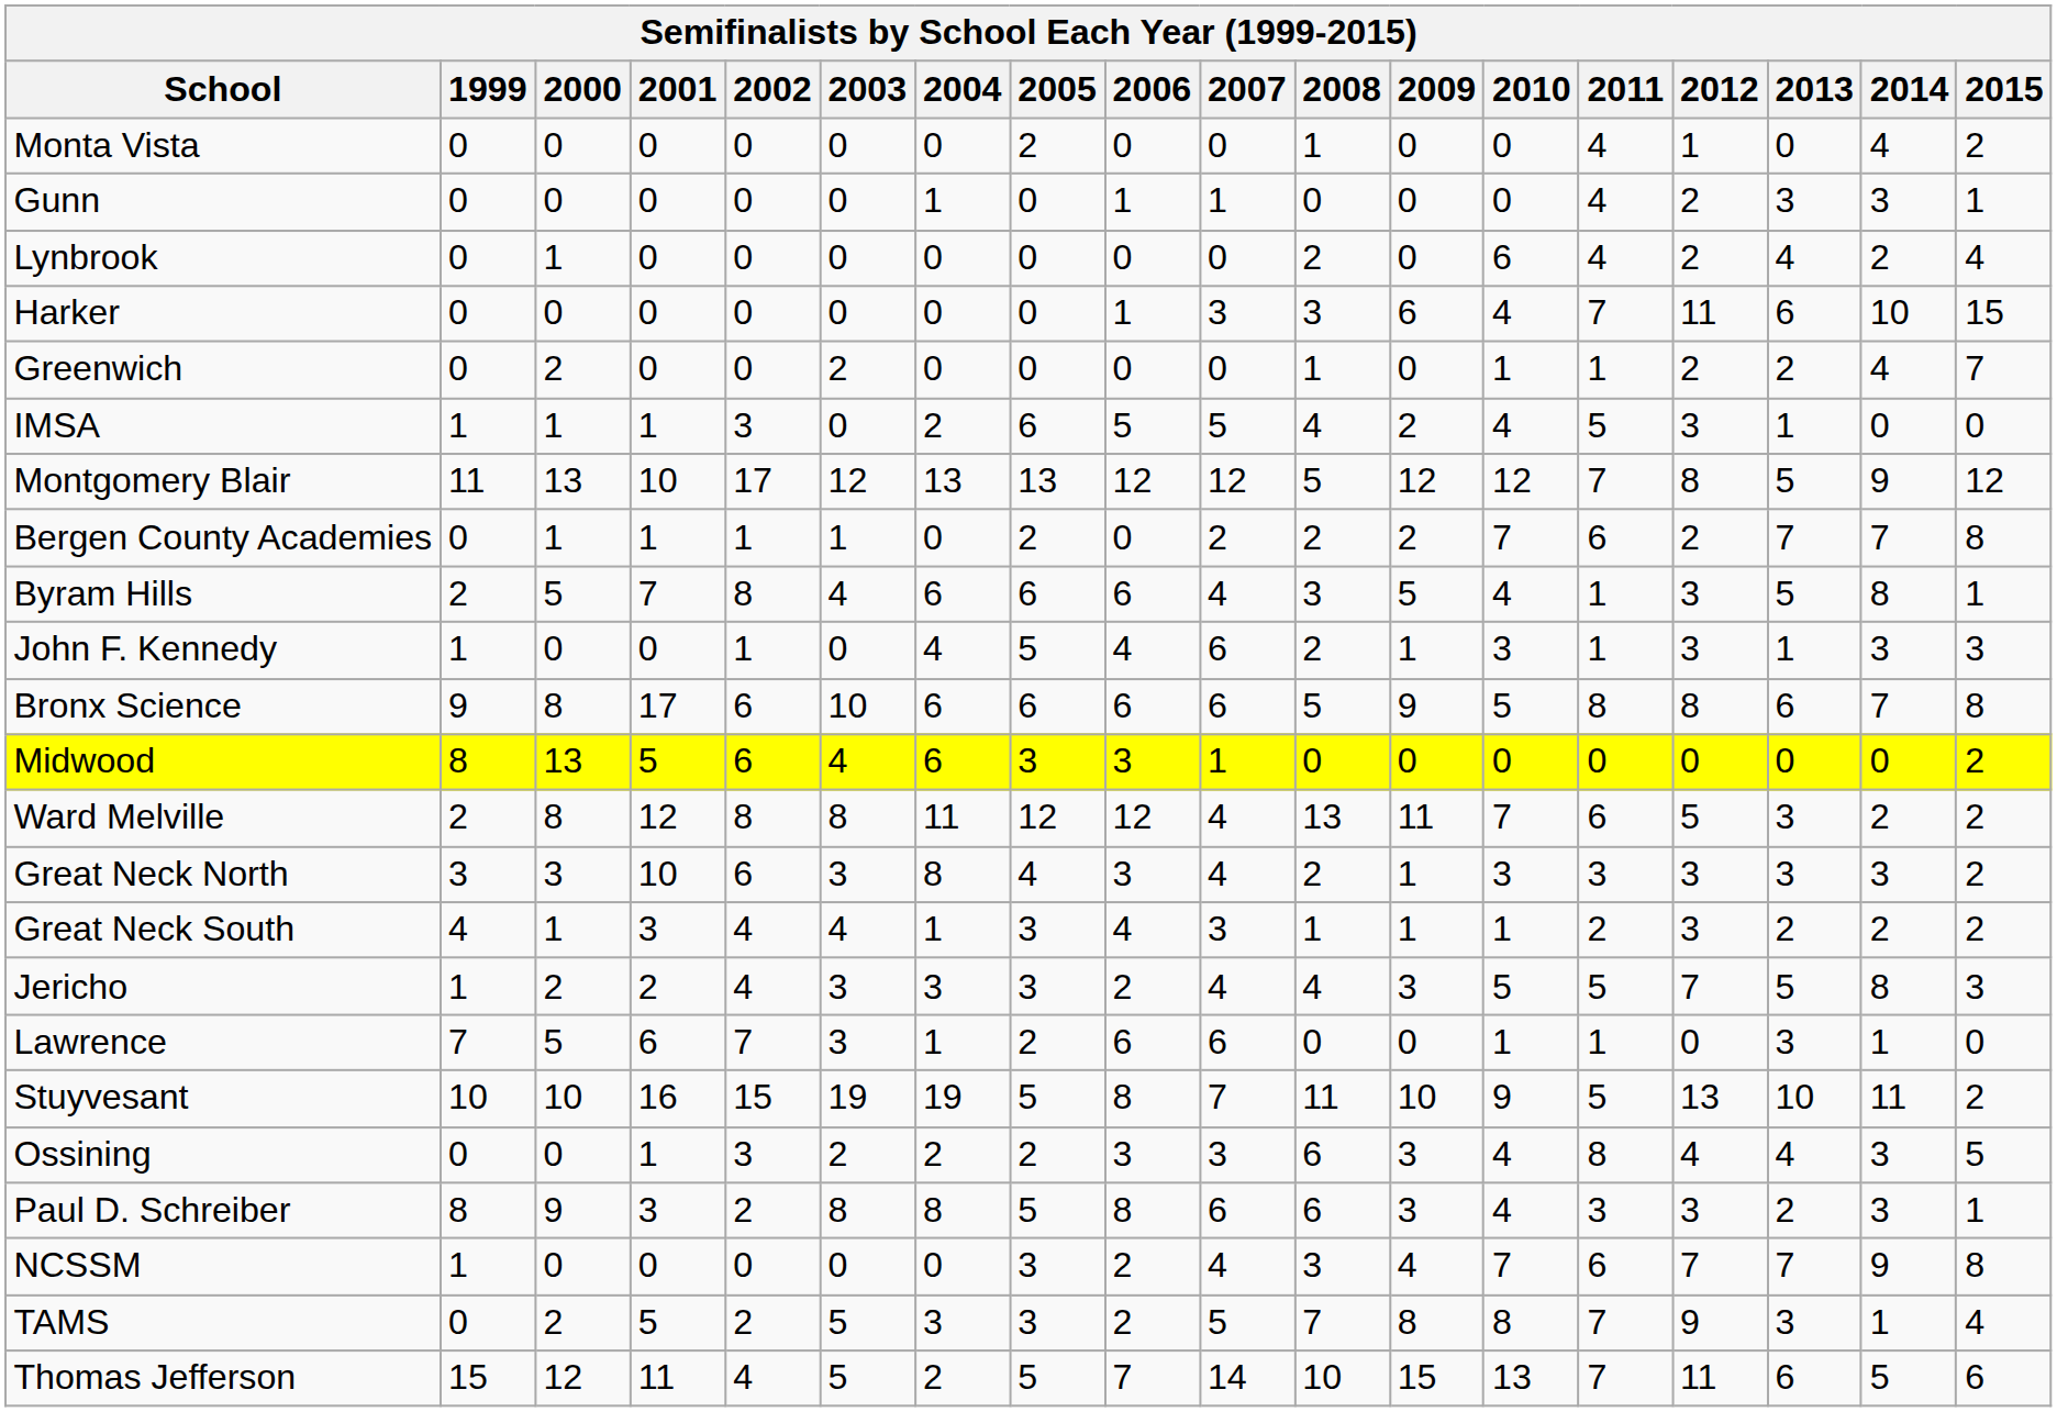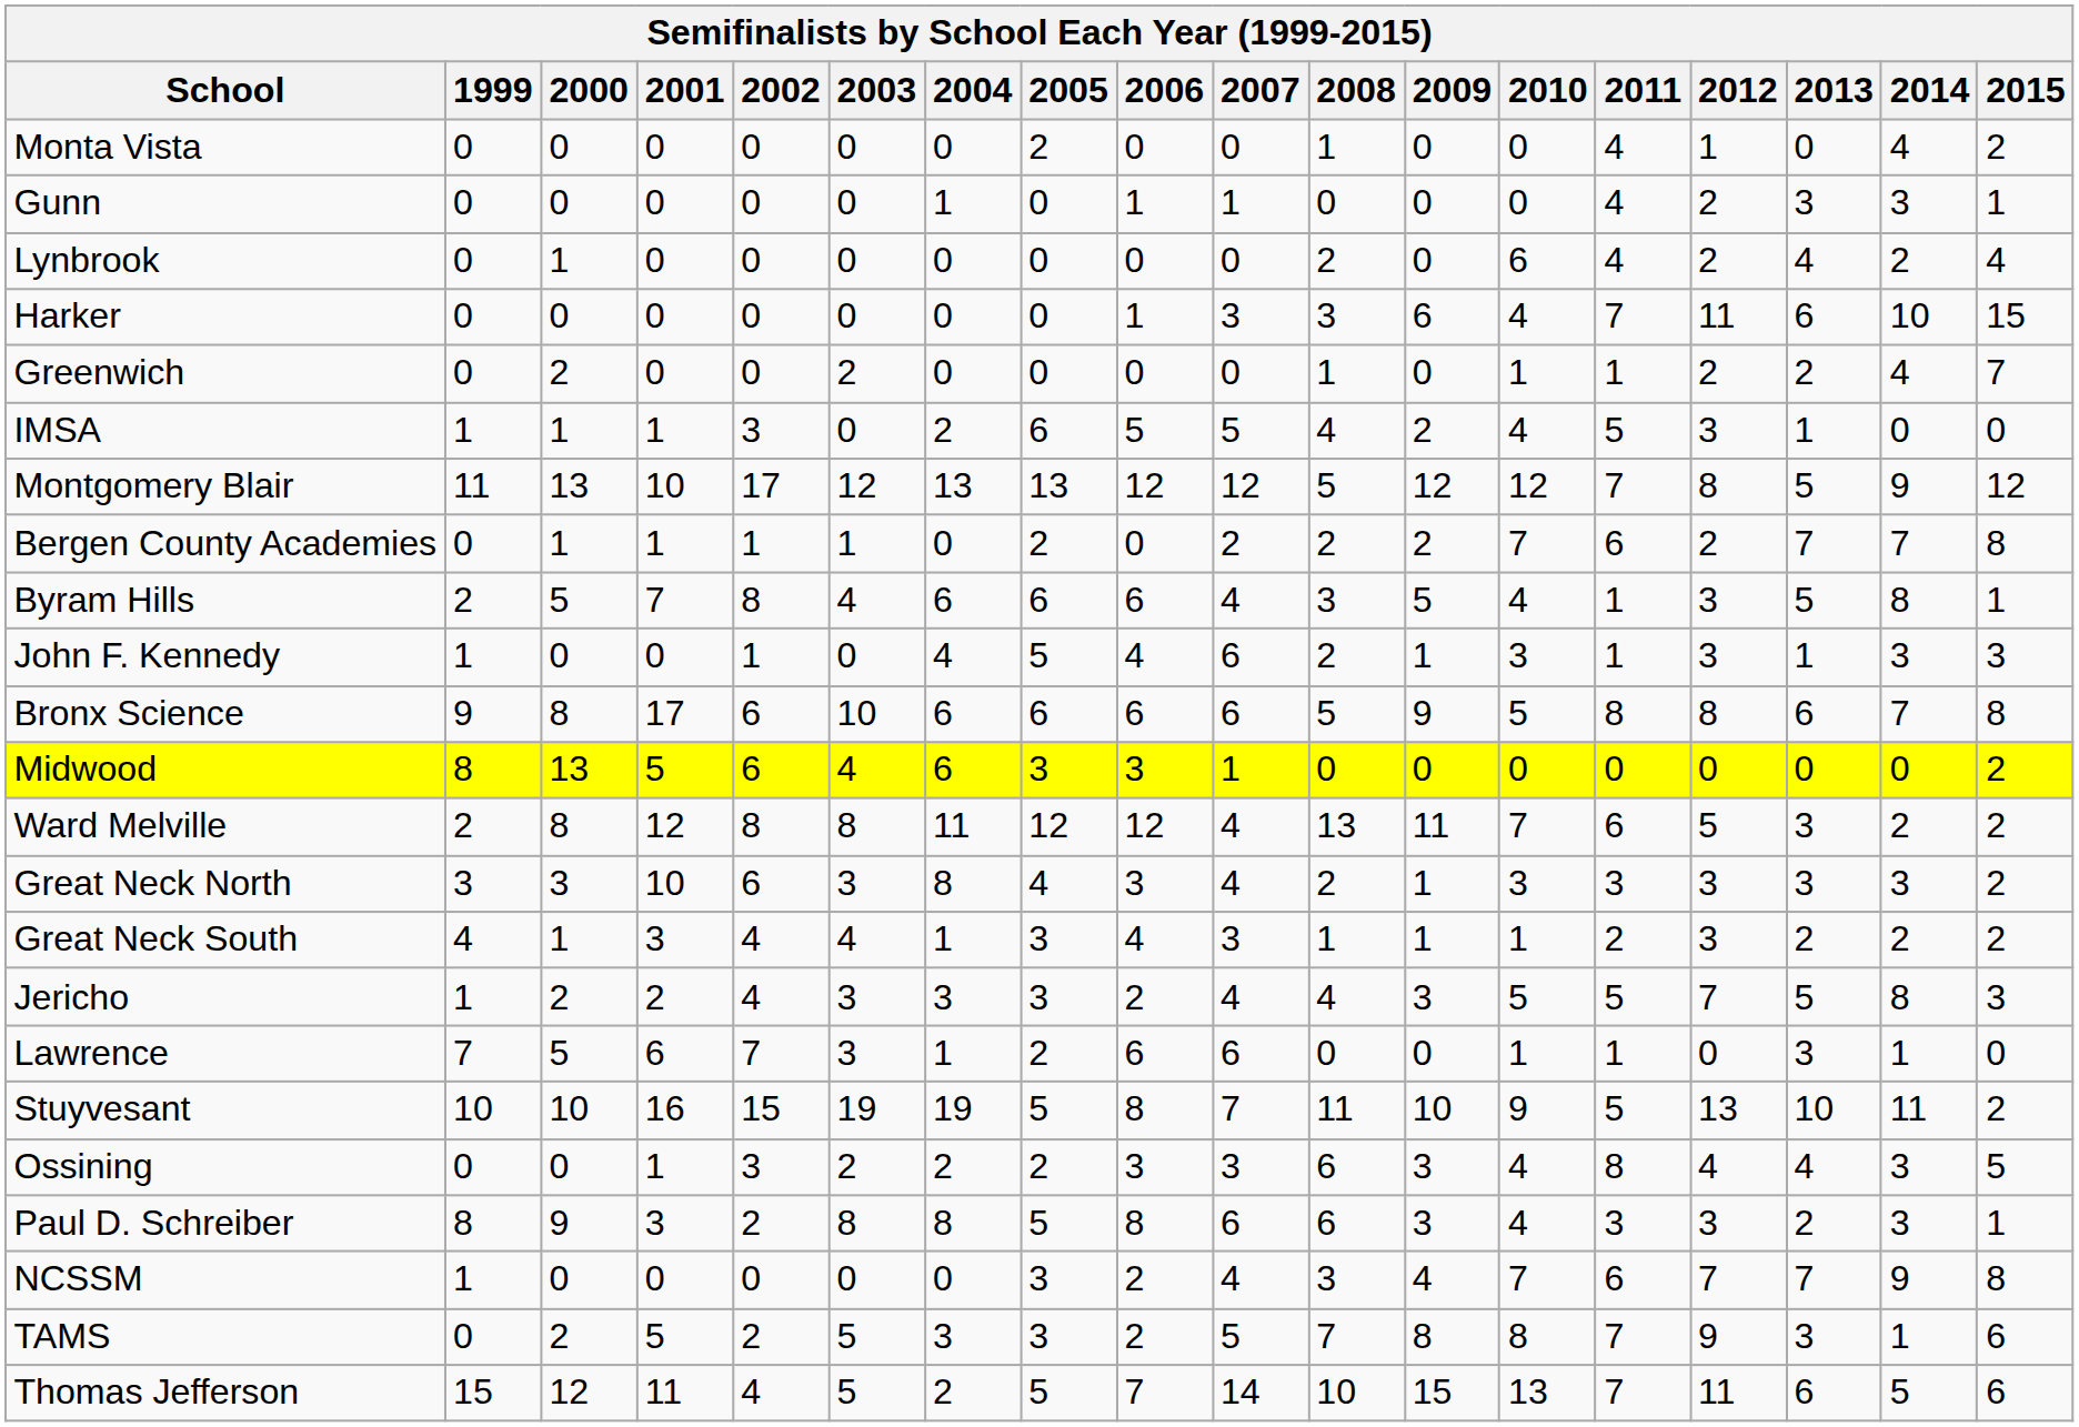TAMS | 2015: 4 -> 6
